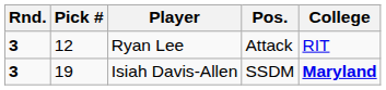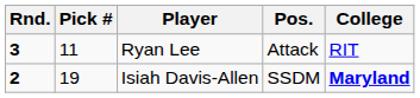Ryan Lee | Pick #: 12 -> 11
Isiah Davis-Allen | Rnd.: 3 -> 2
